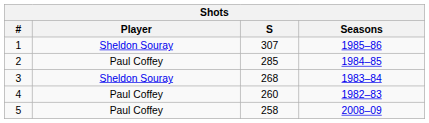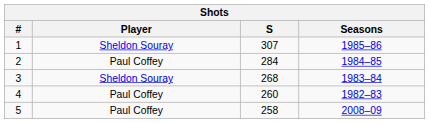2 | S: 285 -> 284
